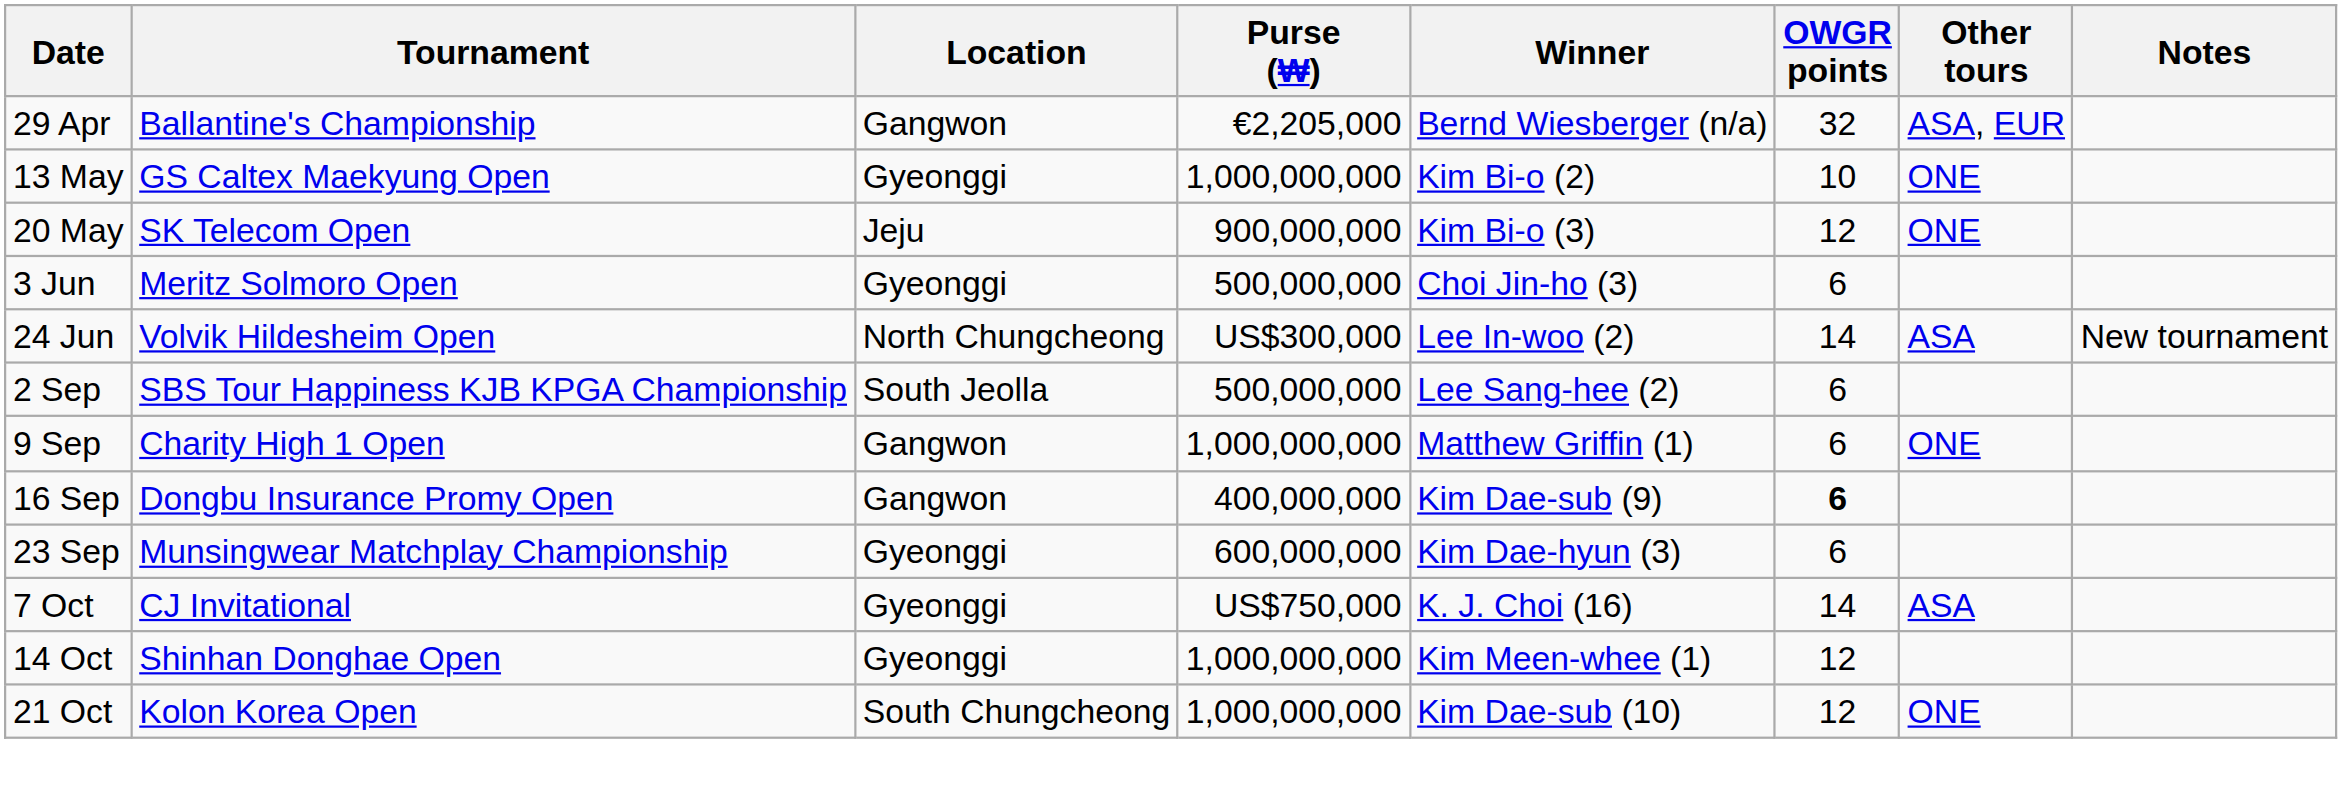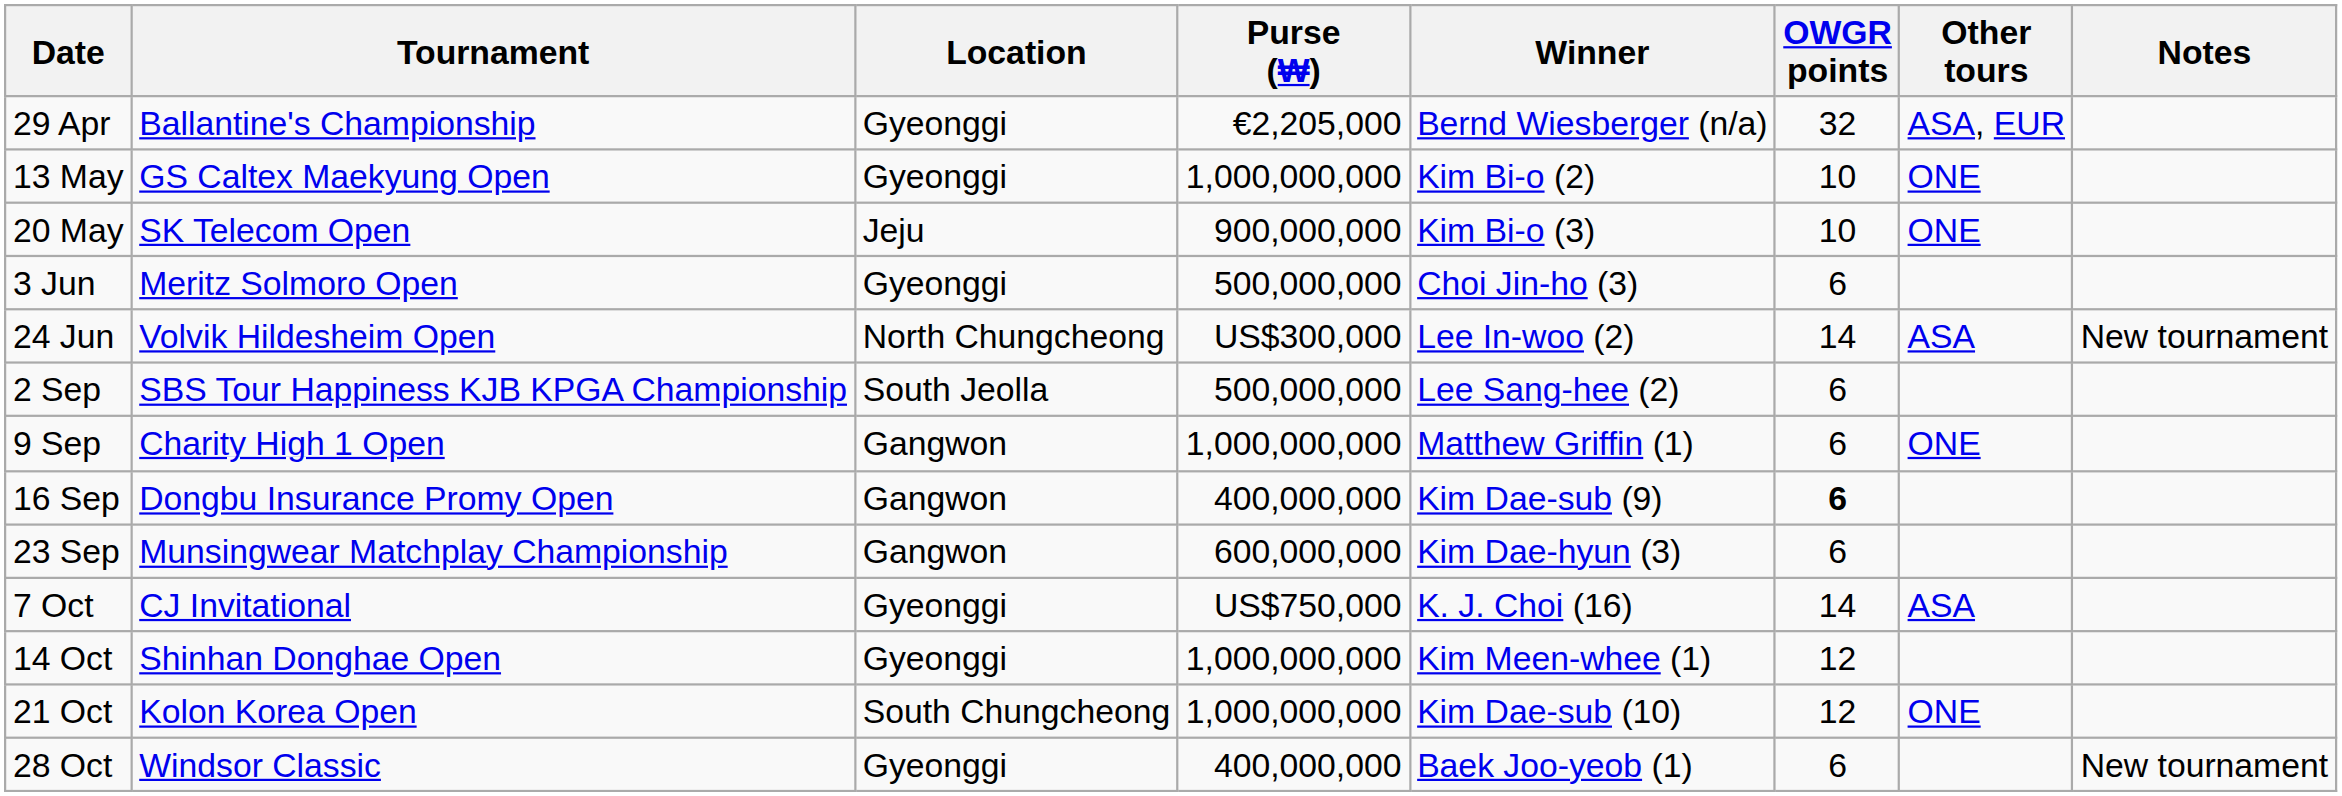29 Apr | Location: Gangwon -> Gyeonggi
20 May | OWGR points: 12 -> 10
23 Sep | Location: Gyeonggi -> Gangwon
+ row: 28 Oct | Windsor Classic | Gyeonggi | 400,000,000 | Baek Joo-yeob (1) | 6 | New tournament
